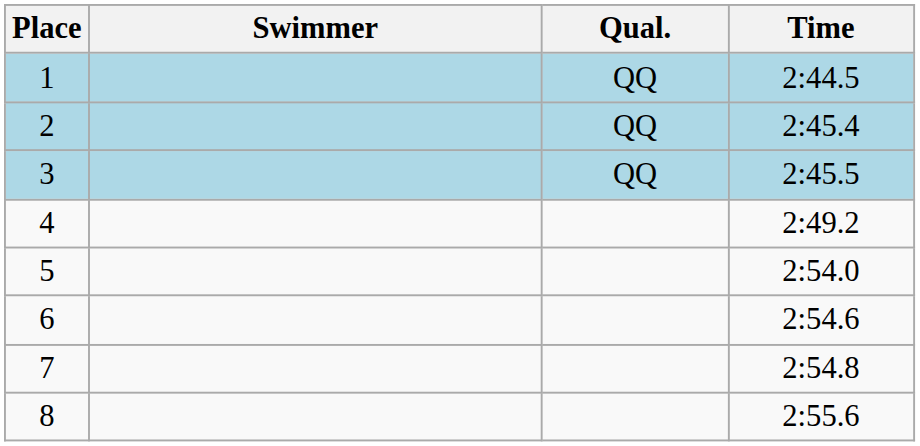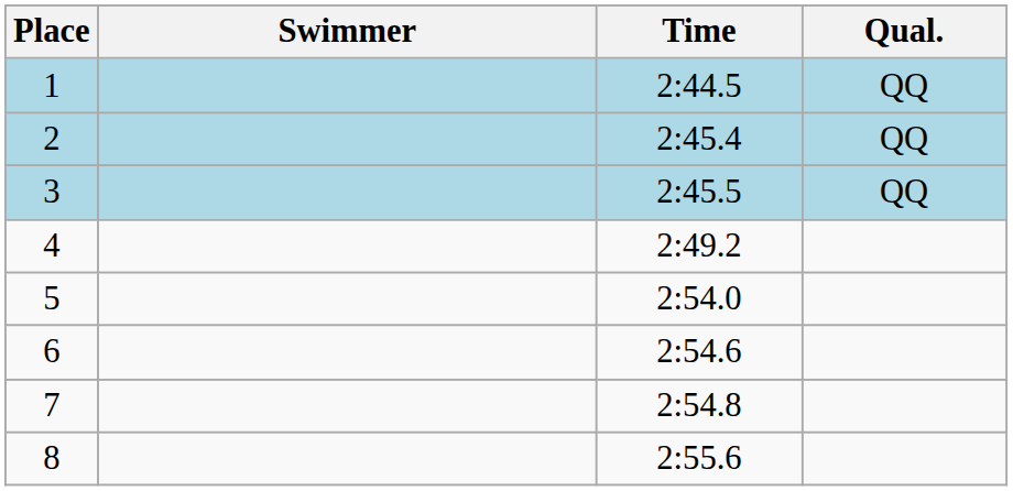columns swapped: Time <-> Qual.
